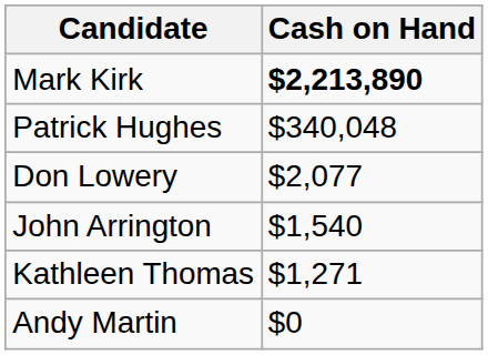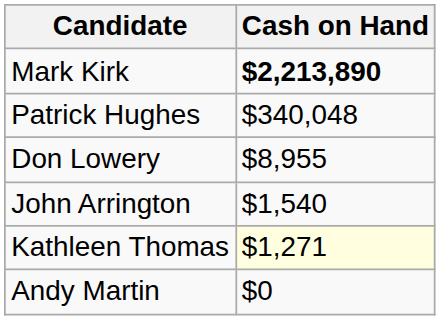Don Lowery | Cash on Hand: $2,077 -> $8,955
Kathleen Thomas | Cash on Hand: no background -> lightyellow background
